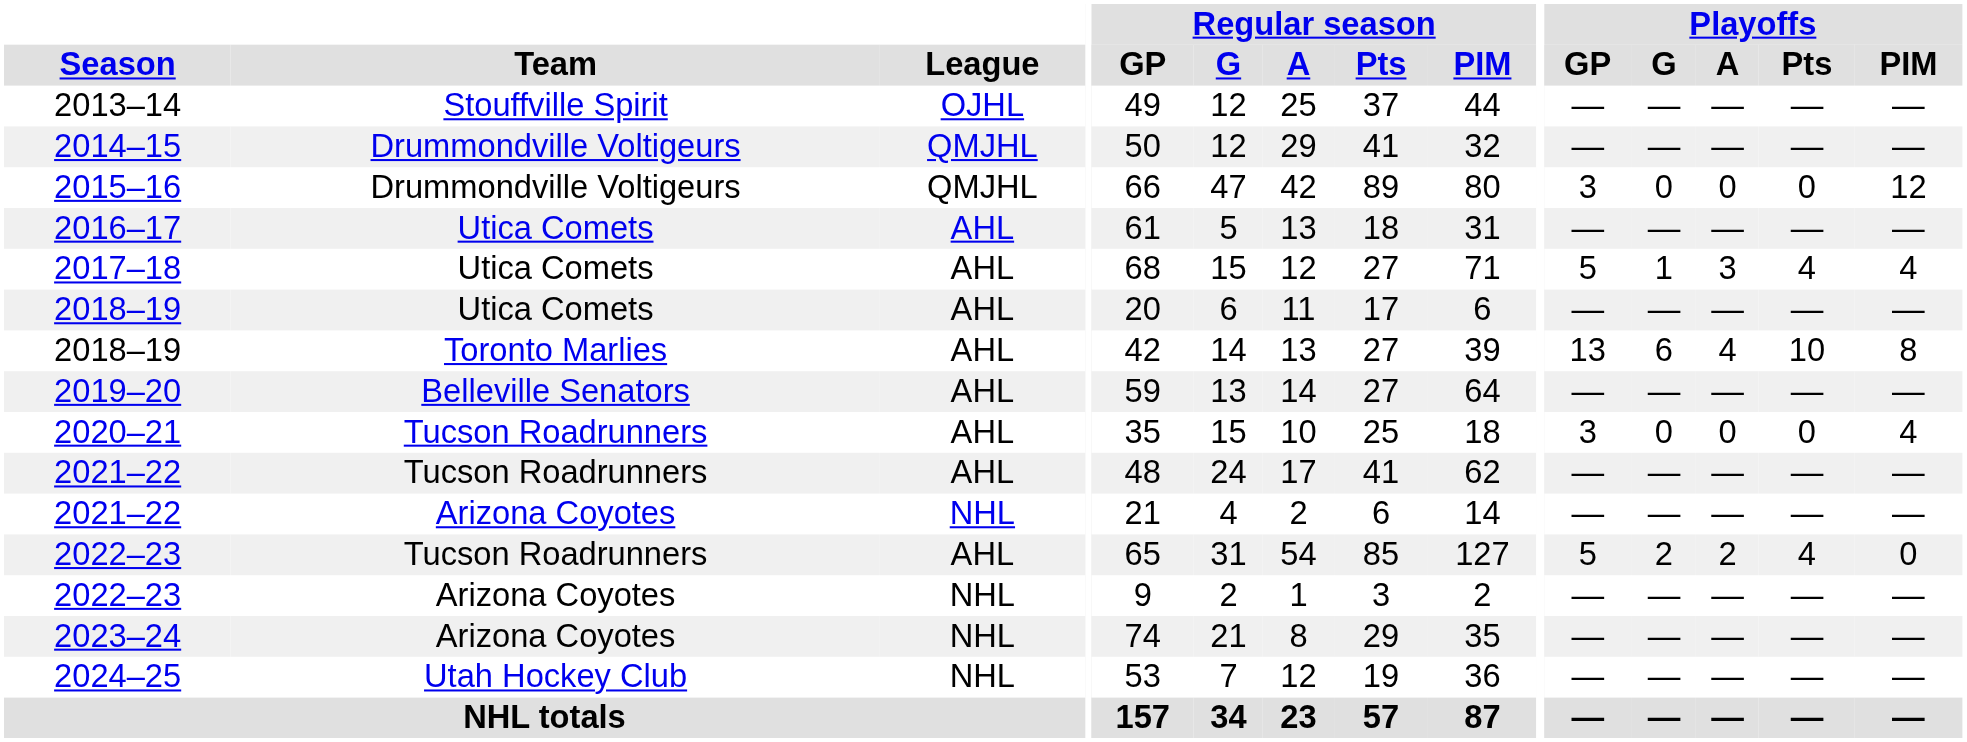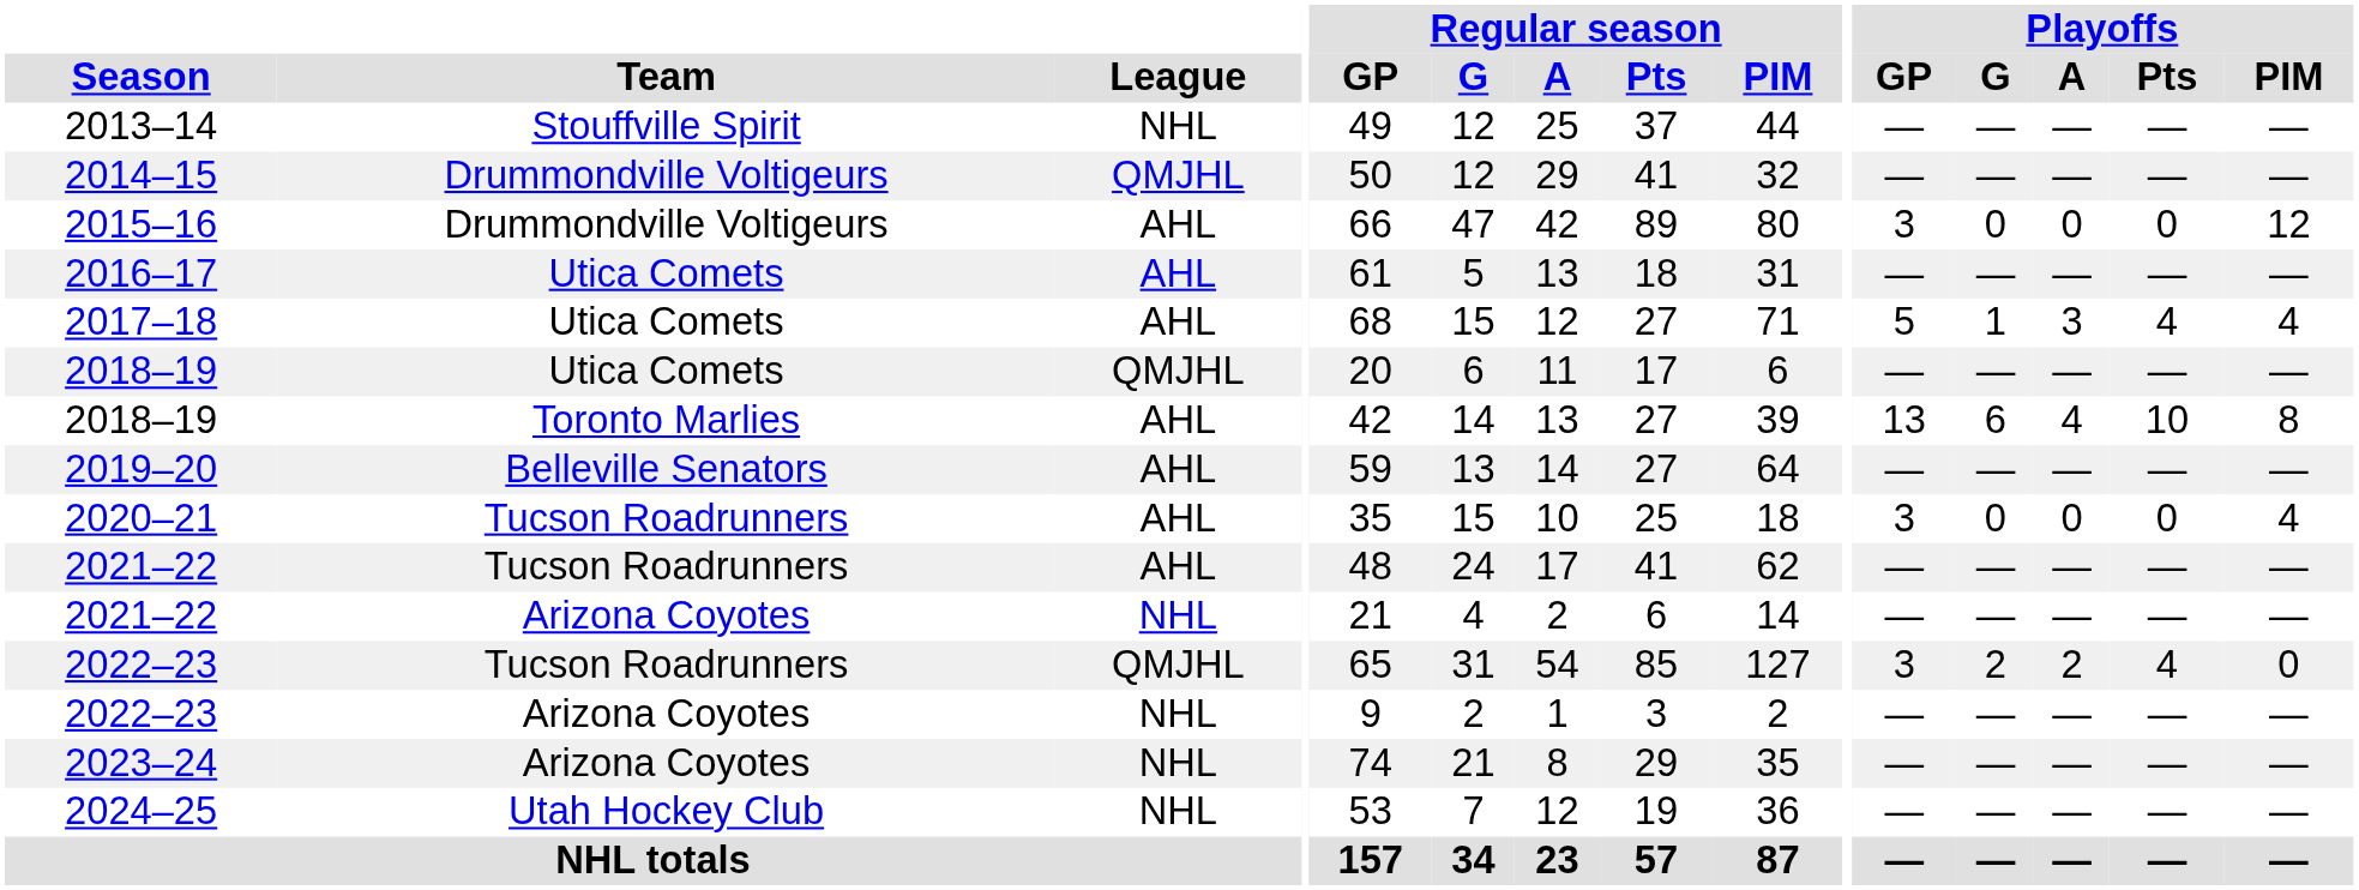2013–14 | League: OJHL -> NHL
2015–16 | League: QMJHL -> AHL
2018–19 / Utica Comets | League: AHL -> QMJHL
2022–23 / Tucson Roadrunners | League: AHL -> QMJHL
2022–23 / Tucson Roadrunners | Playoffs / GP: 5 -> 3
